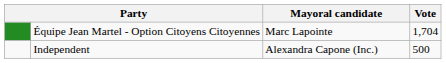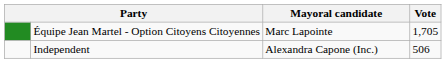Équipe Jean Martel - Option Citoyens Citoyennes | Vote: 1,704 -> 1,705
Independent | Vote: 500 -> 506
